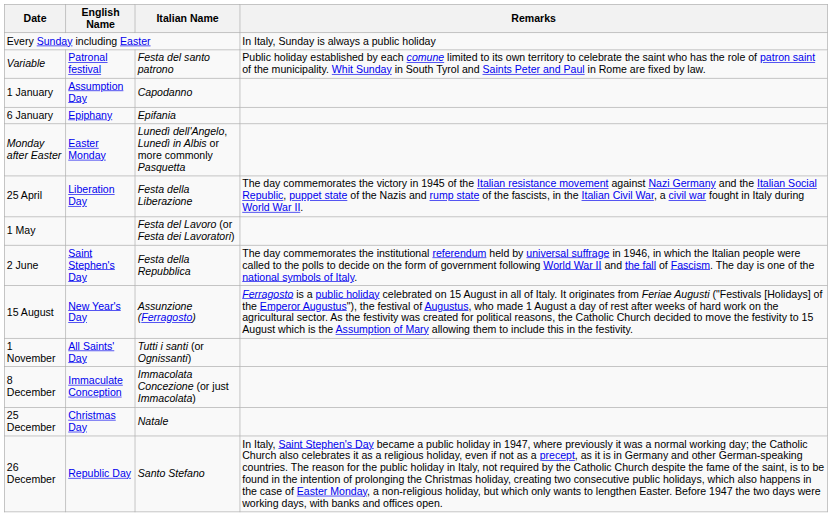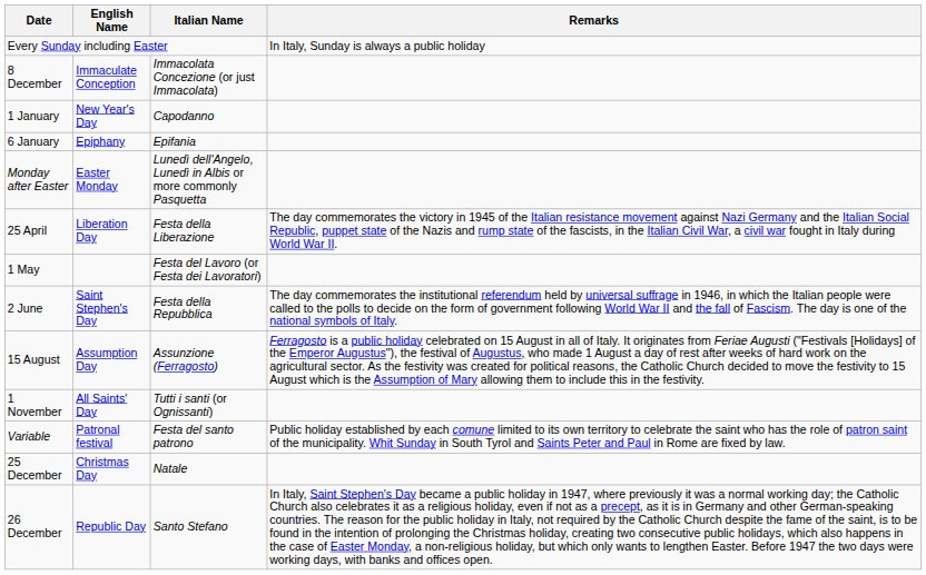rows swapped: Variable <-> 8 December
1 January | English Name: Assumption Day -> New Year's Day
15 August | English Name: New Year's Day -> Assumption Day
